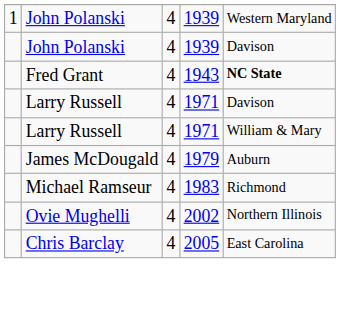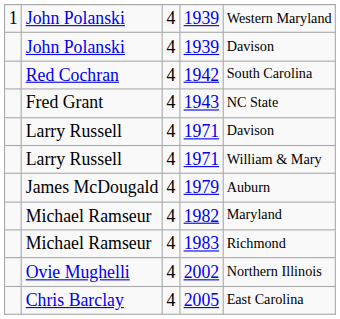+ row: Red Cochran | 4 | 1942 | South Carolina
1943 | column 5: bold -> normal
+ row: Michael Ramseur | 4 | 1982 | Maryland
